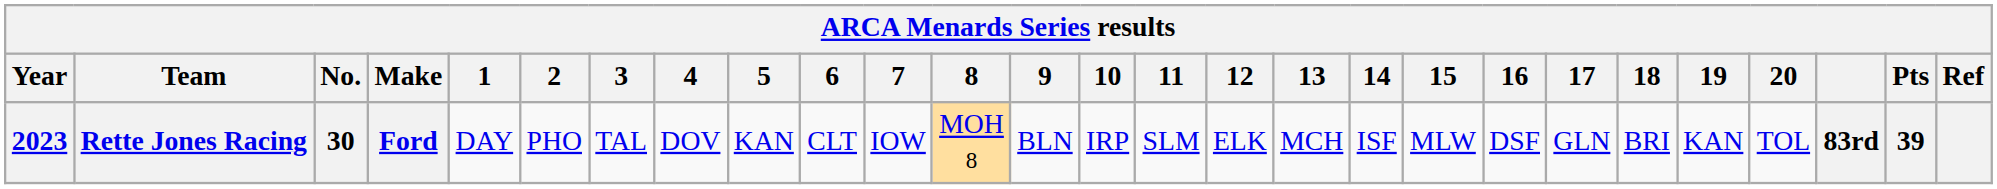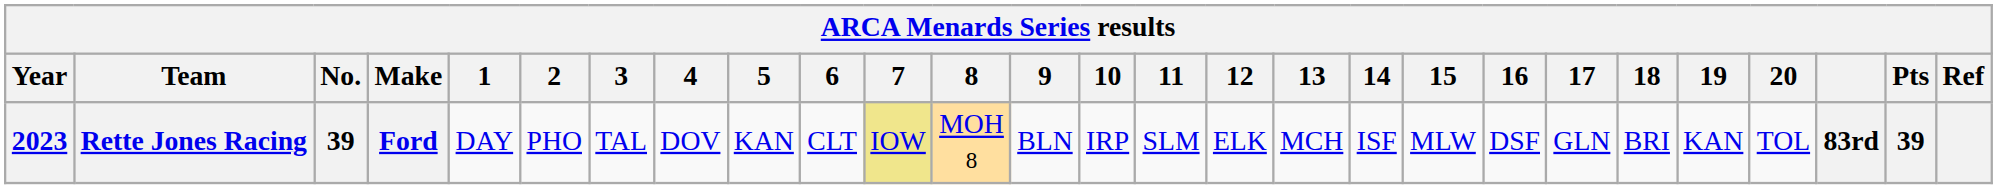Rette Jones Racing | No.: 30 -> 39
Rette Jones Racing | 7: no background -> khaki background
